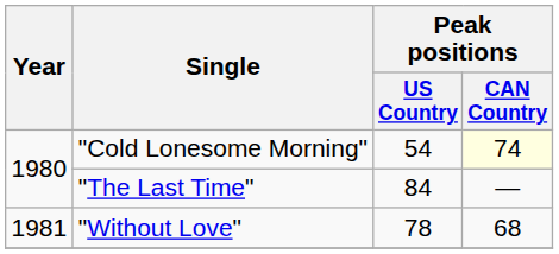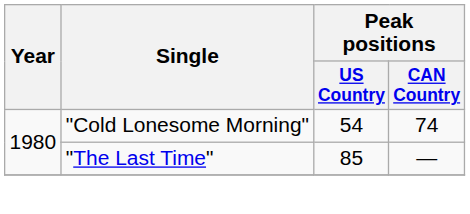"Cold Lonesome Morning" | Peak positions / CAN Country: lightyellow background -> no background
"The Last Time" | Peak positions / US Country: 84 -> 85
- row: 1981 | "Without Love" | 78 | 68
